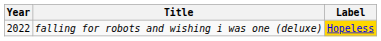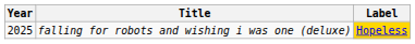falling for robots and wishing i was one (deluxe) | Year: 2022 -> 2025
